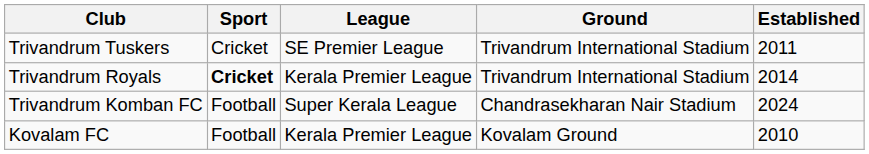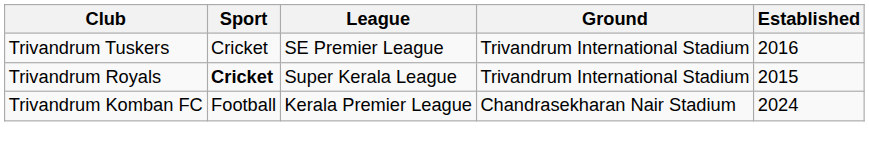Trivandrum Tuskers | Established: 2011 -> 2016
Trivandrum Royals | League: Kerala Premier League -> Super Kerala League
Trivandrum Royals | Established: 2014 -> 2015
Trivandrum Komban FC | League: Super Kerala League -> Kerala Premier League
- row: Kovalam FC | Football | Kerala Premier League | Kovalam Ground | 2010
